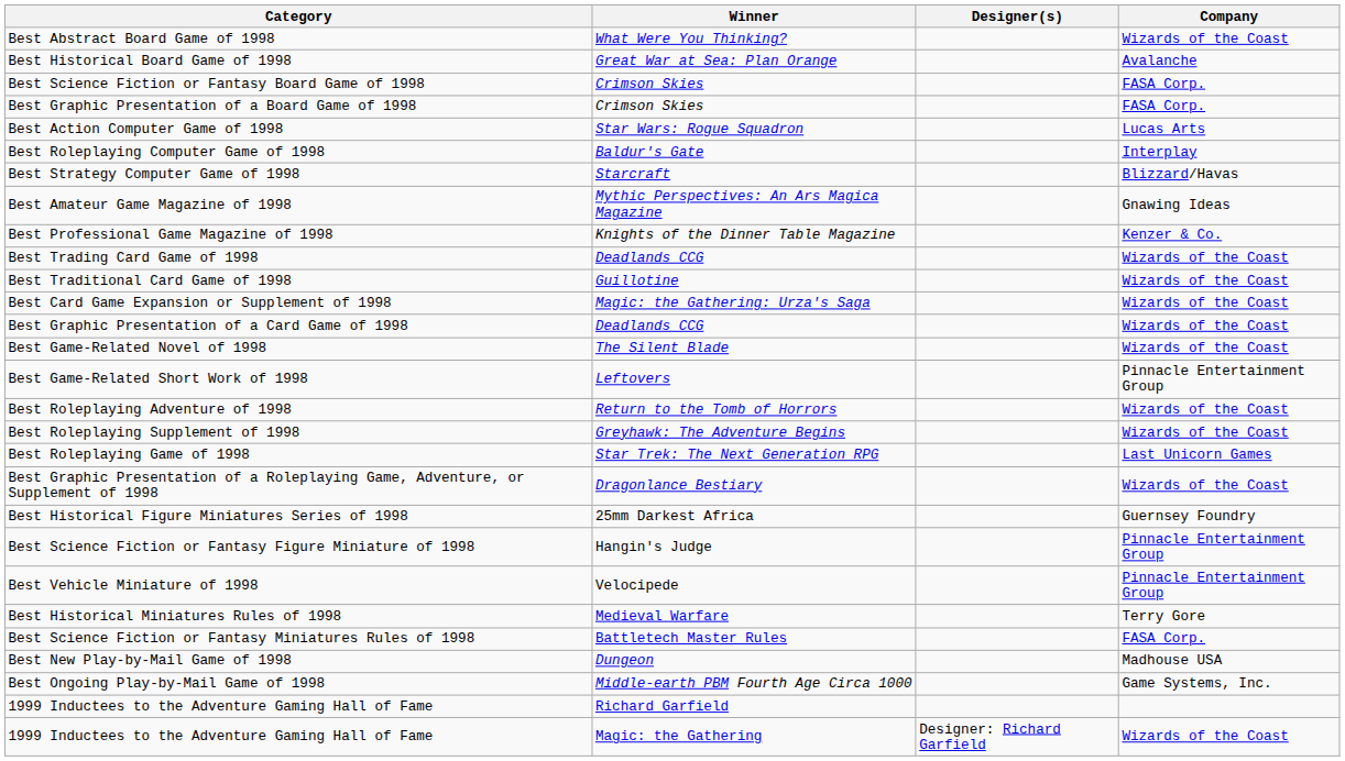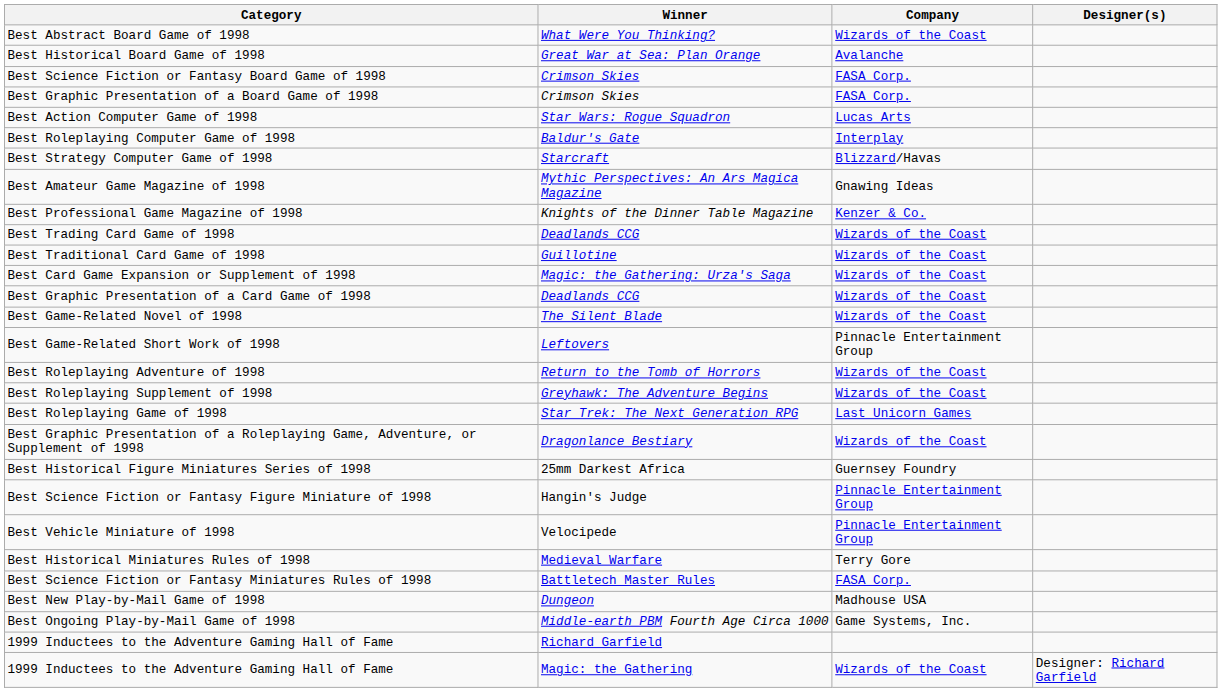columns swapped: Company <-> Designer(s)
